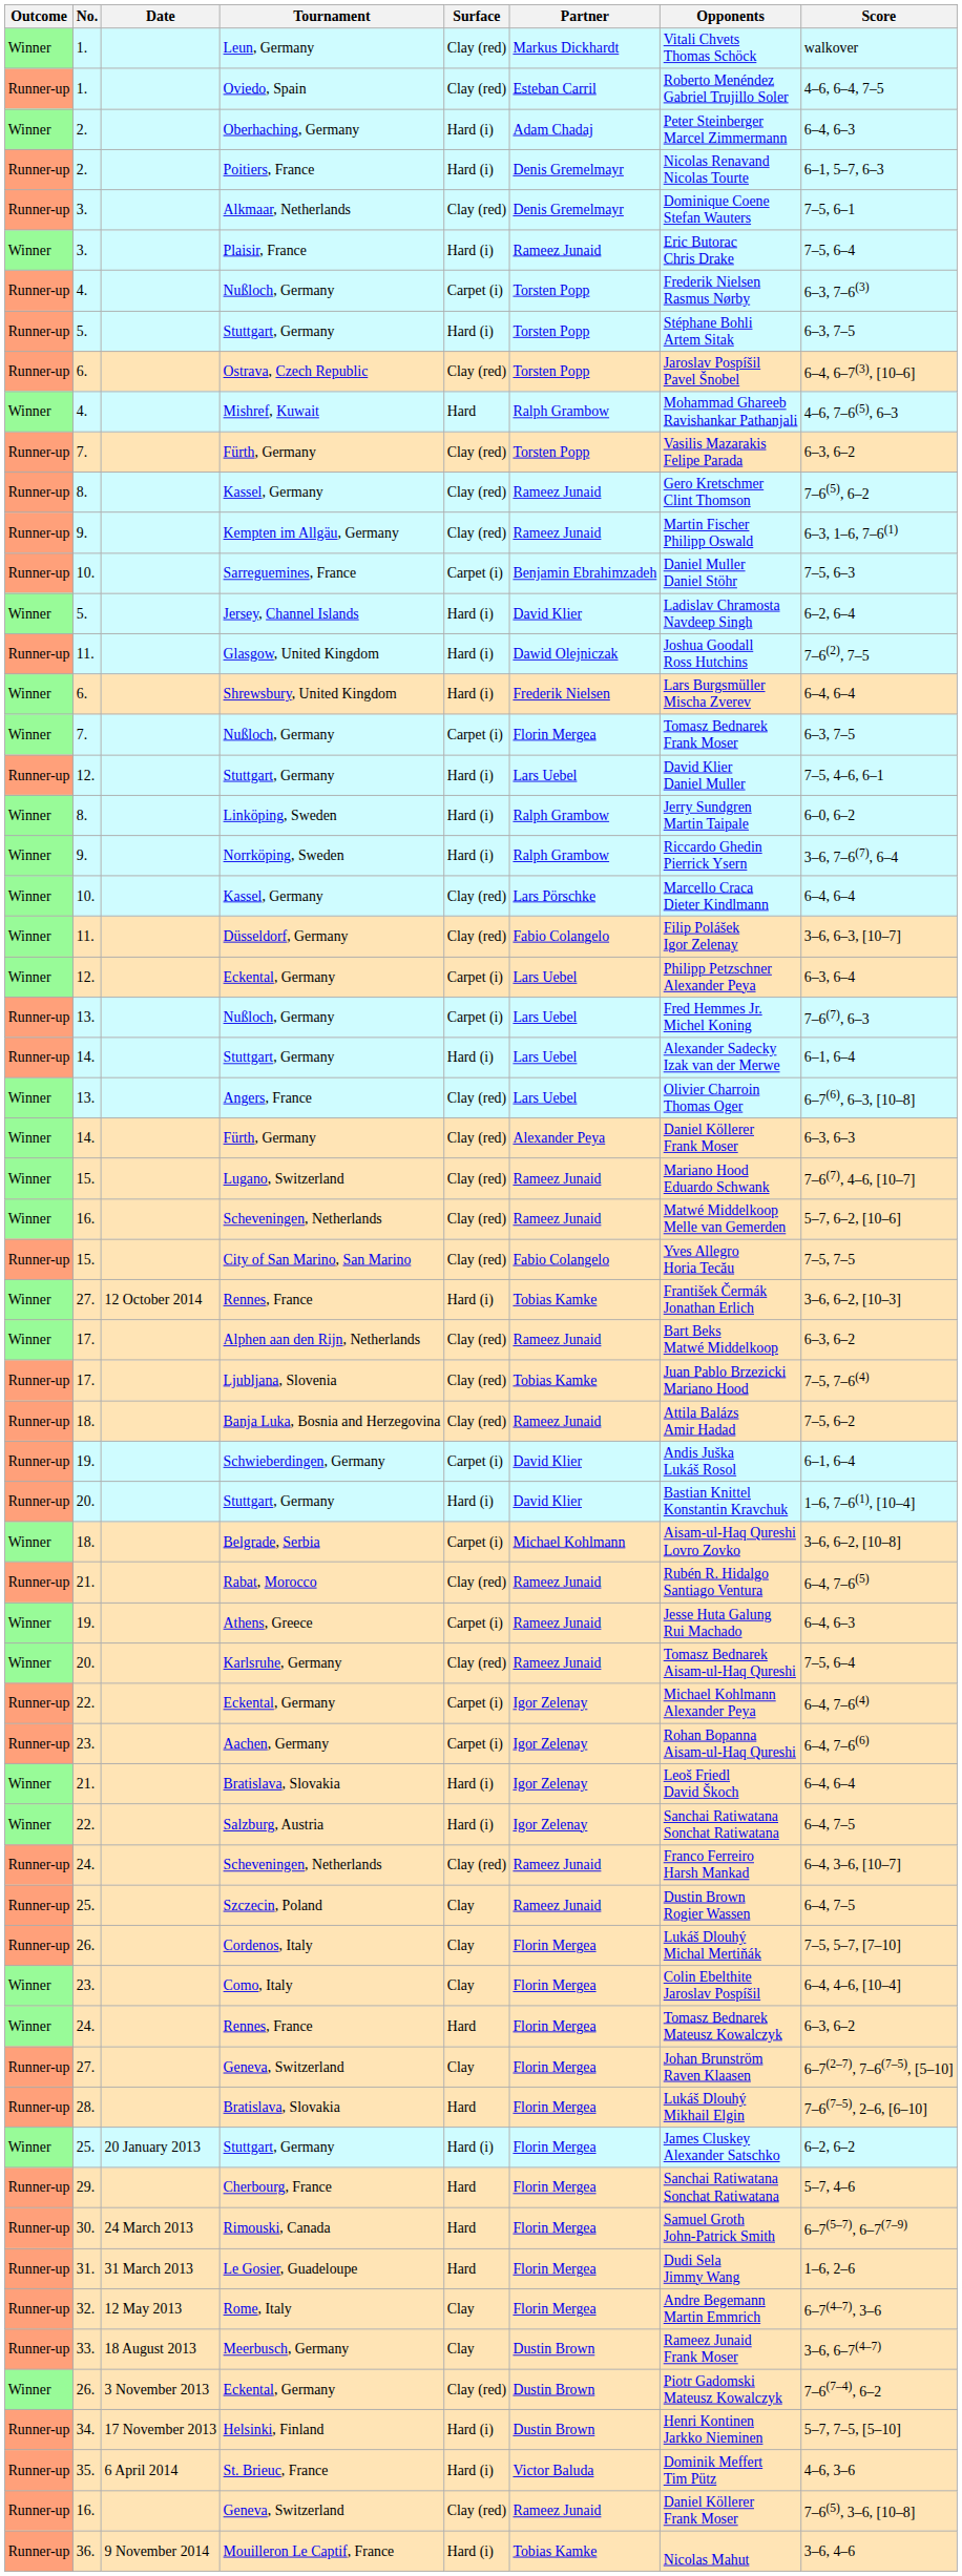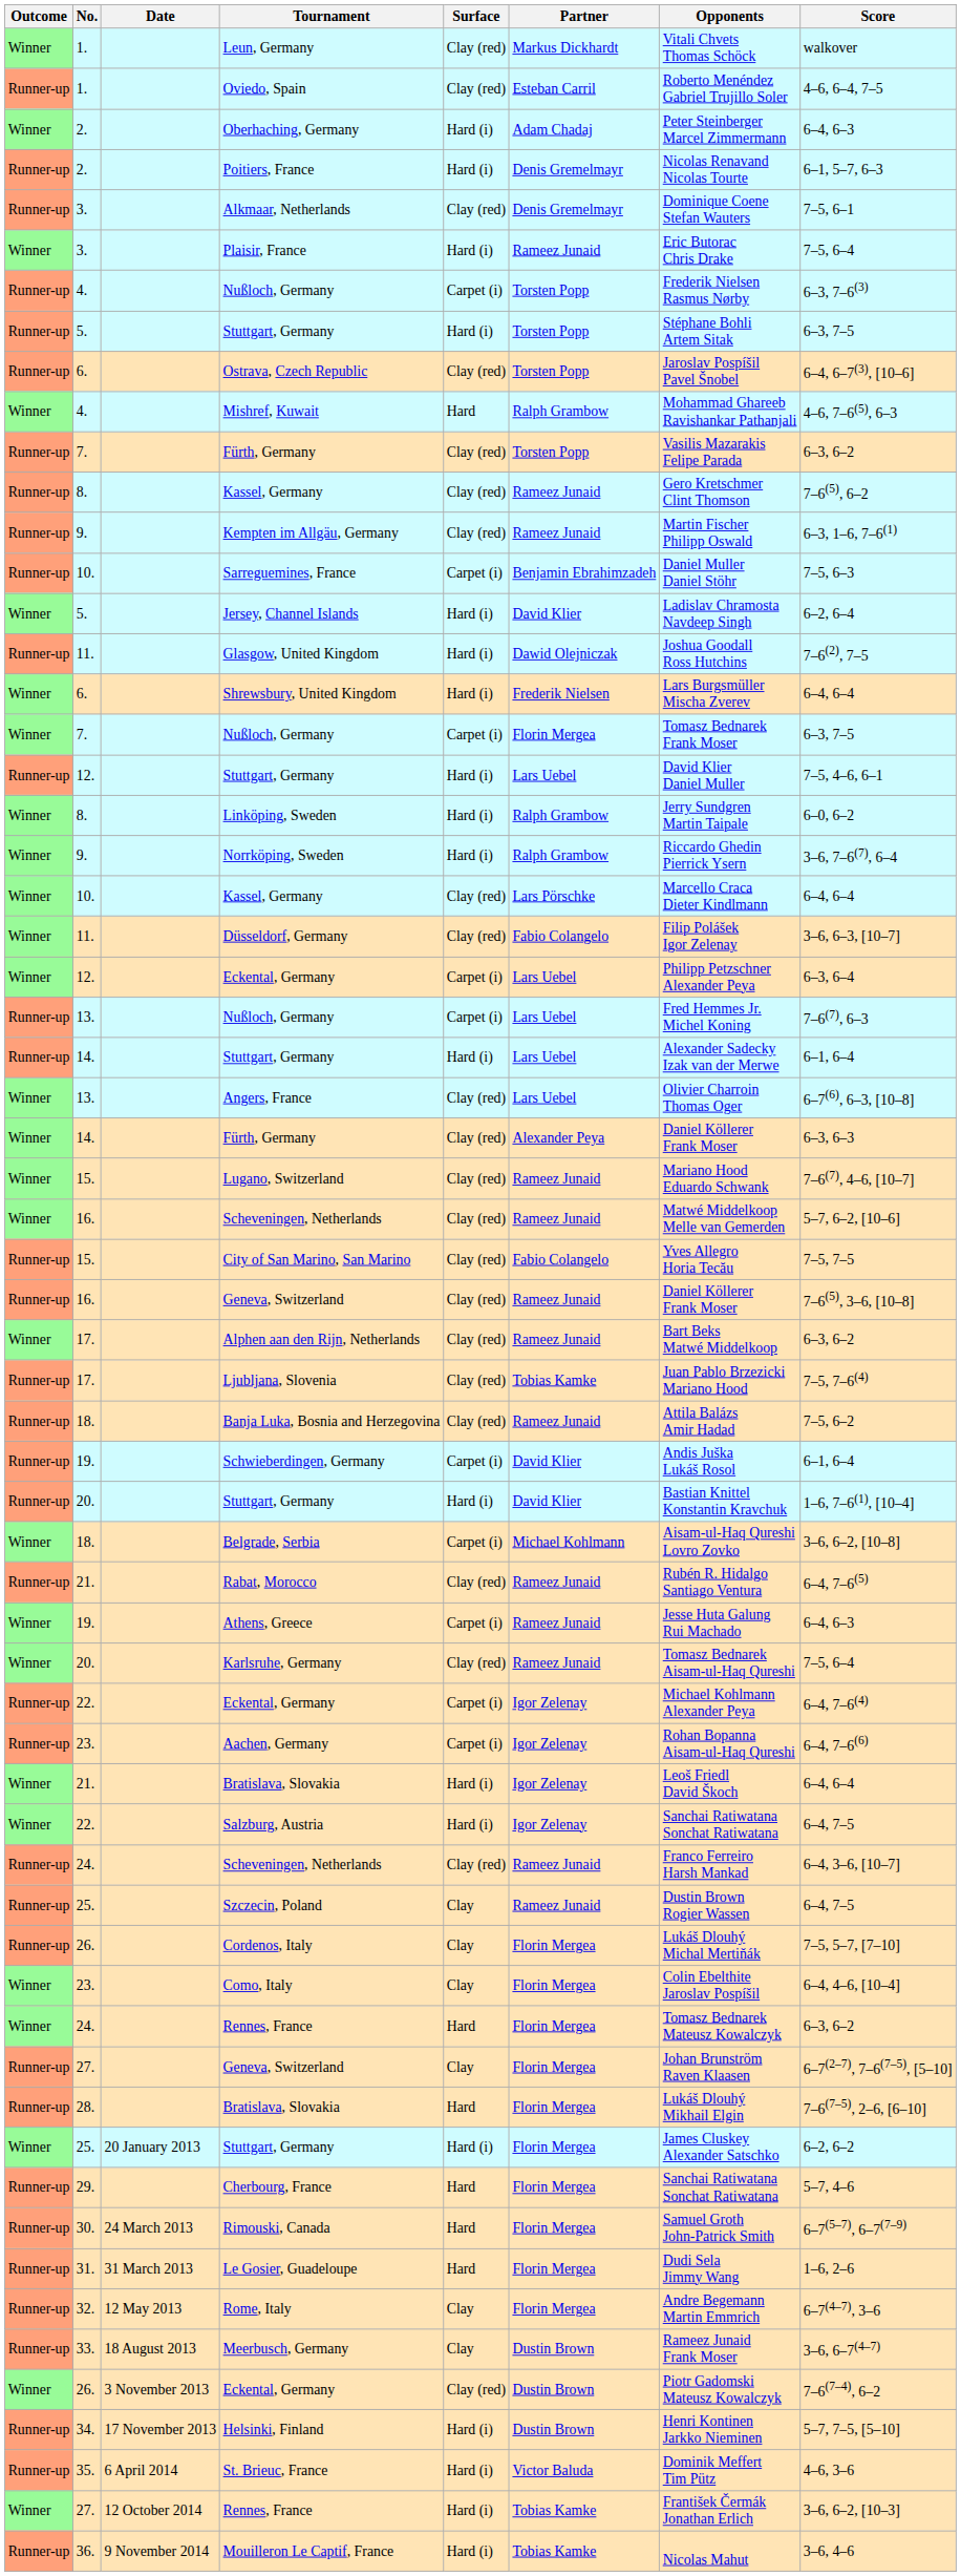rows swapped: 16. / Geneva, Switzerland <-> 27. / Rennes, France
